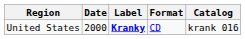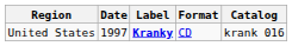United States | Date: 2000 -> 1997
